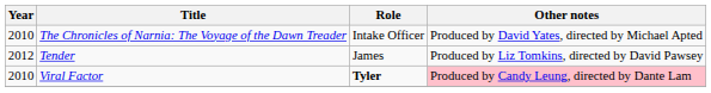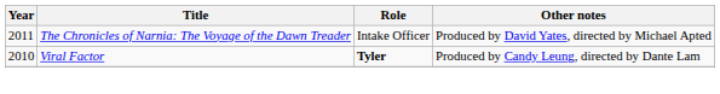The Chronicles of Narnia: The Voyage of the Dawn Treader | Year: 2010 -> 2011
- row: 2012 | Tender | James | Produced by Liz Tomkins, directed by David Pawsey
Viral Factor | Other notes: pink background -> no background
